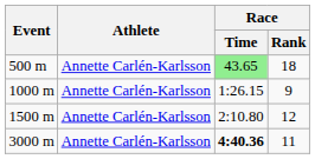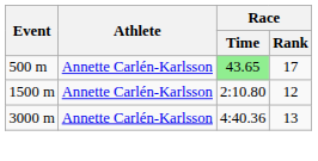500 m | Race / Rank: 18 -> 17
- row: 1000 m | Annette Carlén-Karlsson | 1:26.15 | 9
3000 m | Race / Time: bold -> normal
3000 m | Race / Rank: 11 -> 13
